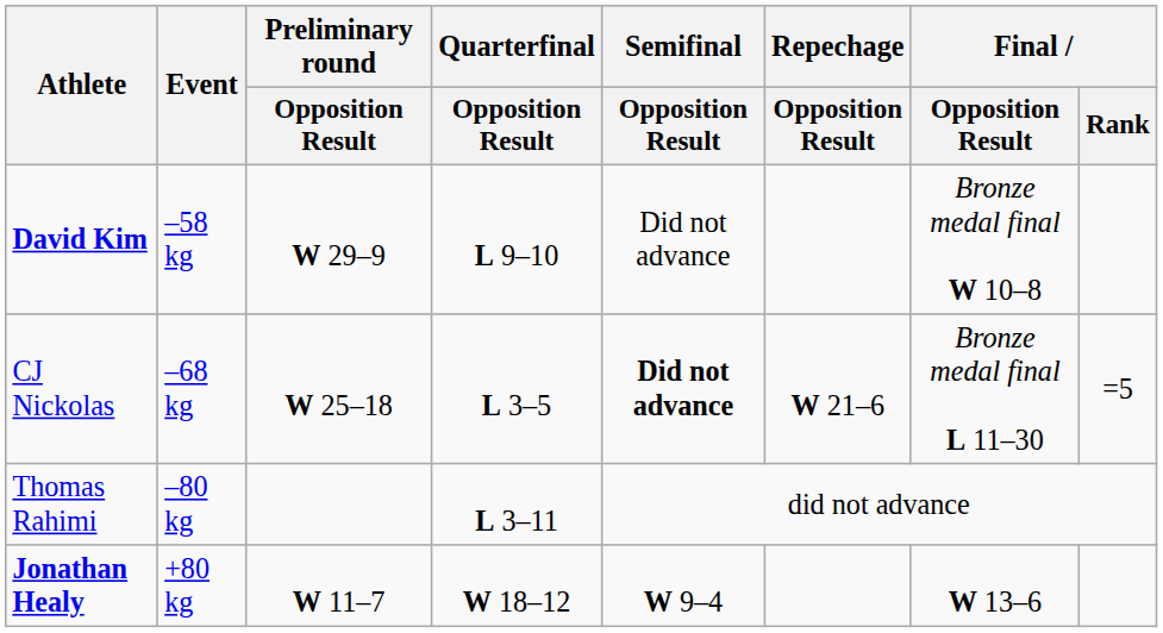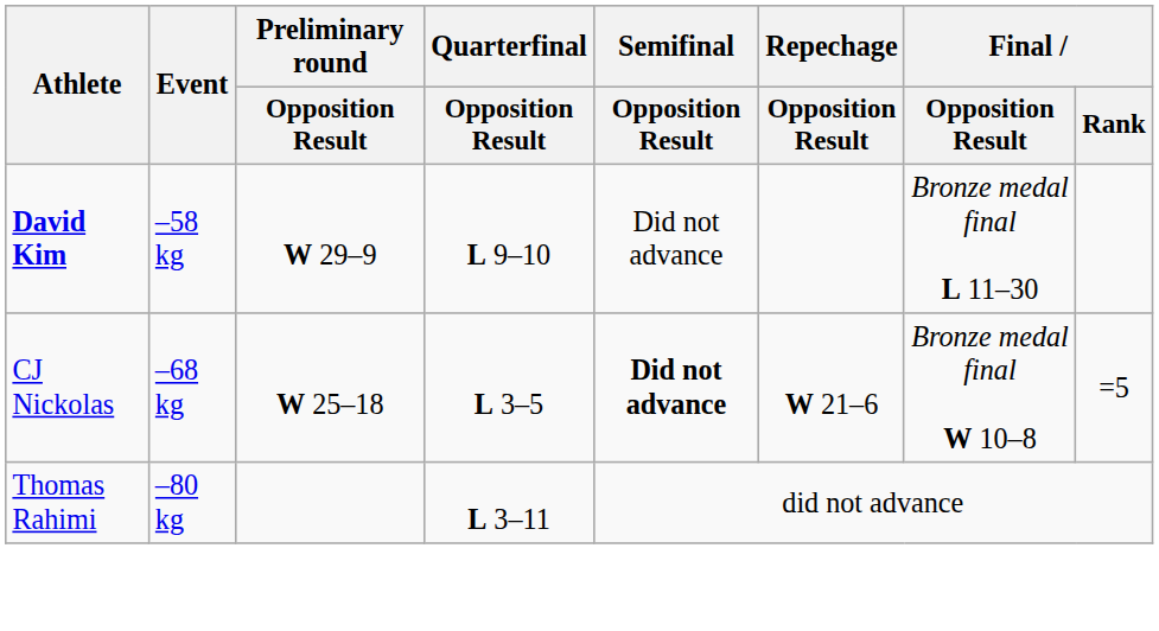David Kim | Final / Opposition Result: Bronze medal final W 10–8 -> Bronze medal final L 11–30
CJ Nickolas | Final / Opposition Result: Bronze medal final L 11–30 -> Bronze medal final W 10–8
- row: Jonathan Healy | +80 kg | W 11–7 | W 18–12 | W 9–4 | W 13–6
